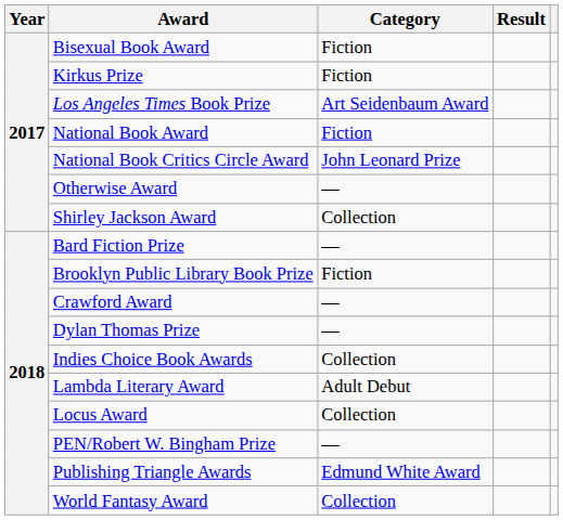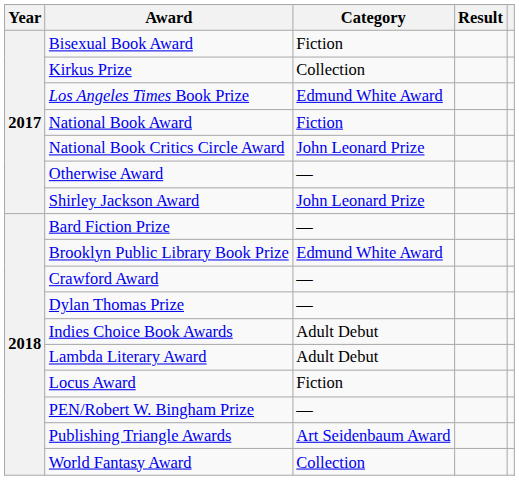Kirkus Prize | Category: Fiction -> Collection
Los Angeles Times Book Prize | Category: Art Seidenbaum Award -> Edmund White Award
Shirley Jackson Award | Category: Collection -> John Leonard Prize
Brooklyn Public Library Book Prize | Category: Fiction -> Edmund White Award
Indies Choice Book Awards | Category: Collection -> Adult Debut
Locus Award | Category: Collection -> Fiction
Publishing Triangle Awards | Category: Edmund White Award -> Art Seidenbaum Award
